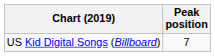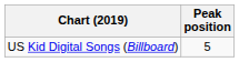US Kid Digital Songs (Billboard) | Peak position: 7 -> 5
